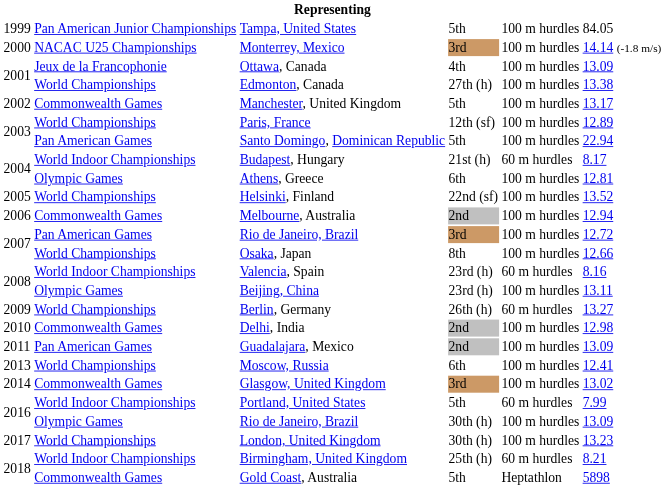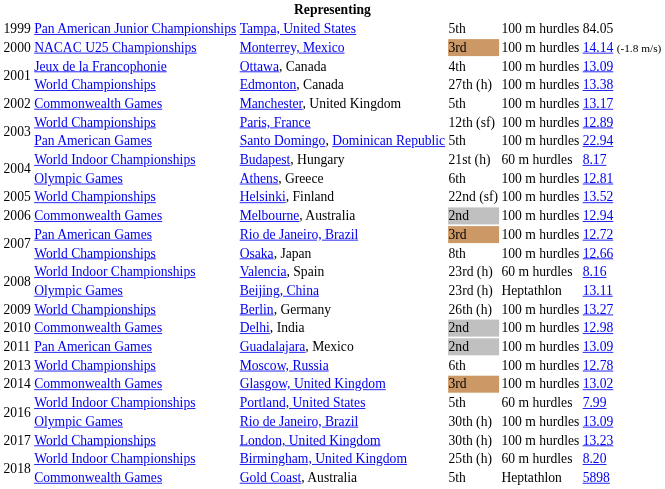Beijing, China | column 5: 100 m hurdles -> Heptathlon
Berlin, Germany | column 5: 60 m hurdles -> 100 m hurdles
Moscow, Russia | column 6: 12.41 -> 12.78
Birmingham, United Kingdom | column 6: 8.21 -> 8.20
